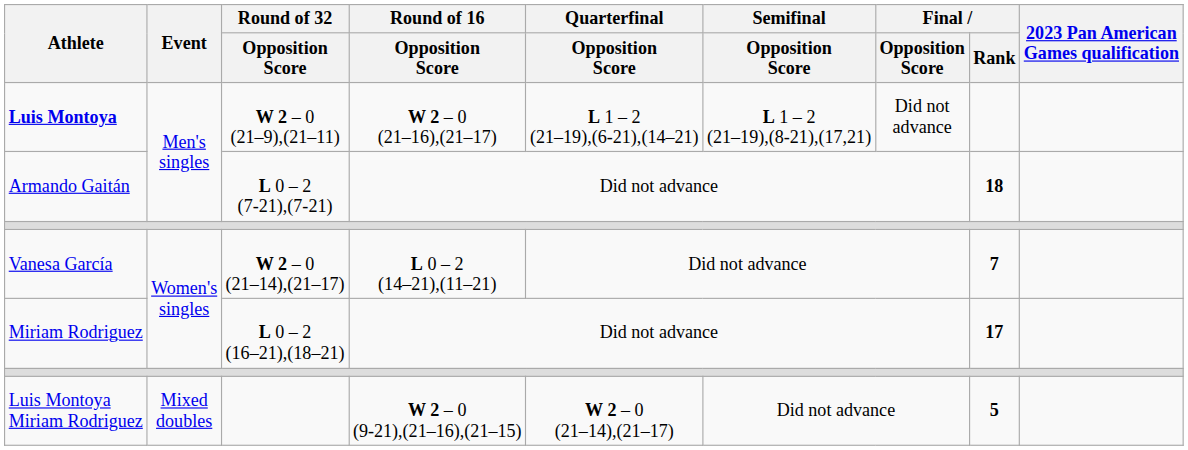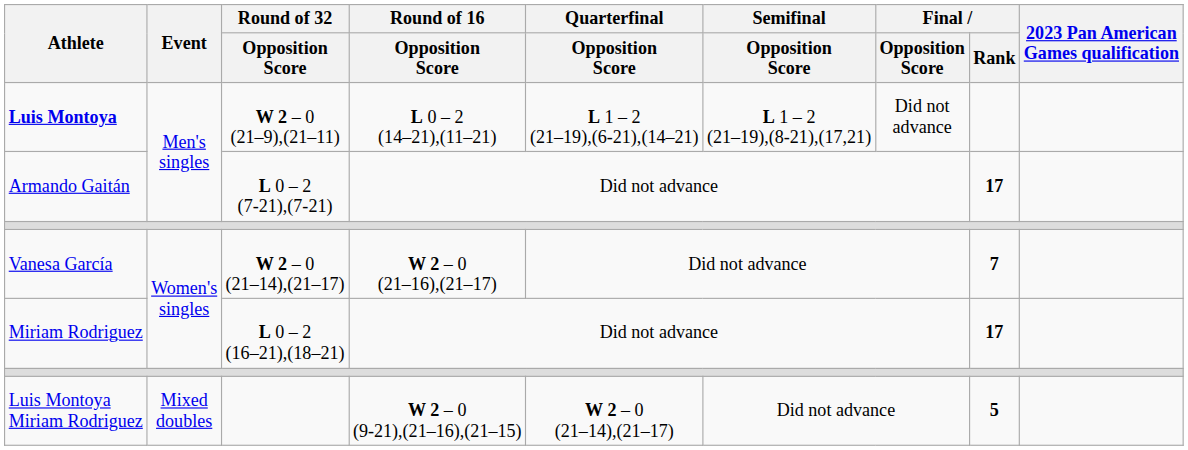Luis Montoya | Round of 16 / Opposition Score: W 2 – 0 (21–16),(21–17) -> L 0 – 2 (14–21),(11–21)
Armando Gaitán | Final / Rank: 18 -> 17
Vanesa García | Round of 16 / Opposition Score: L 0 – 2 (14–21),(11–21) -> W 2 – 0 (21–16),(21–17)
